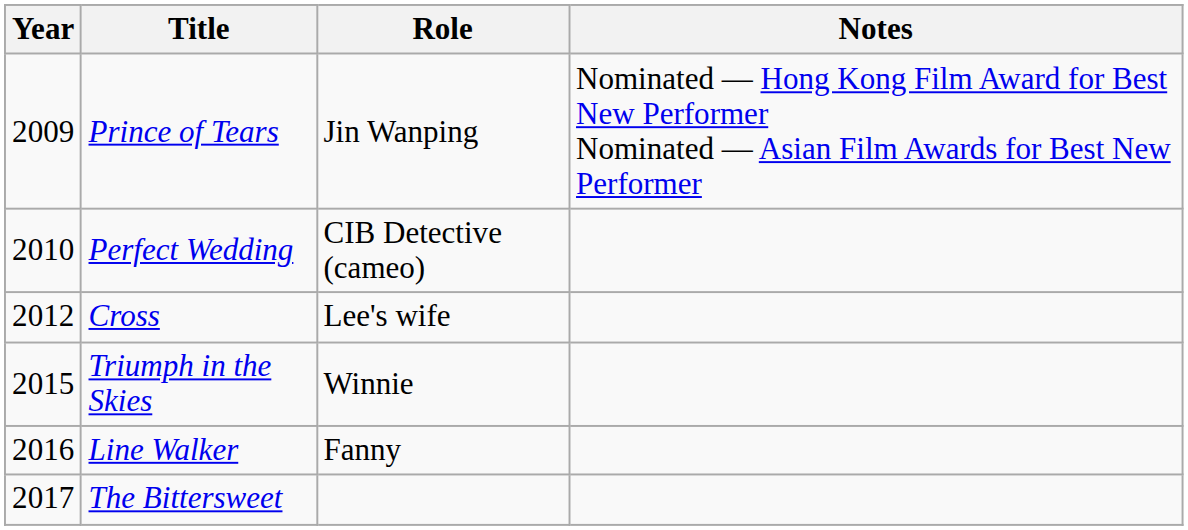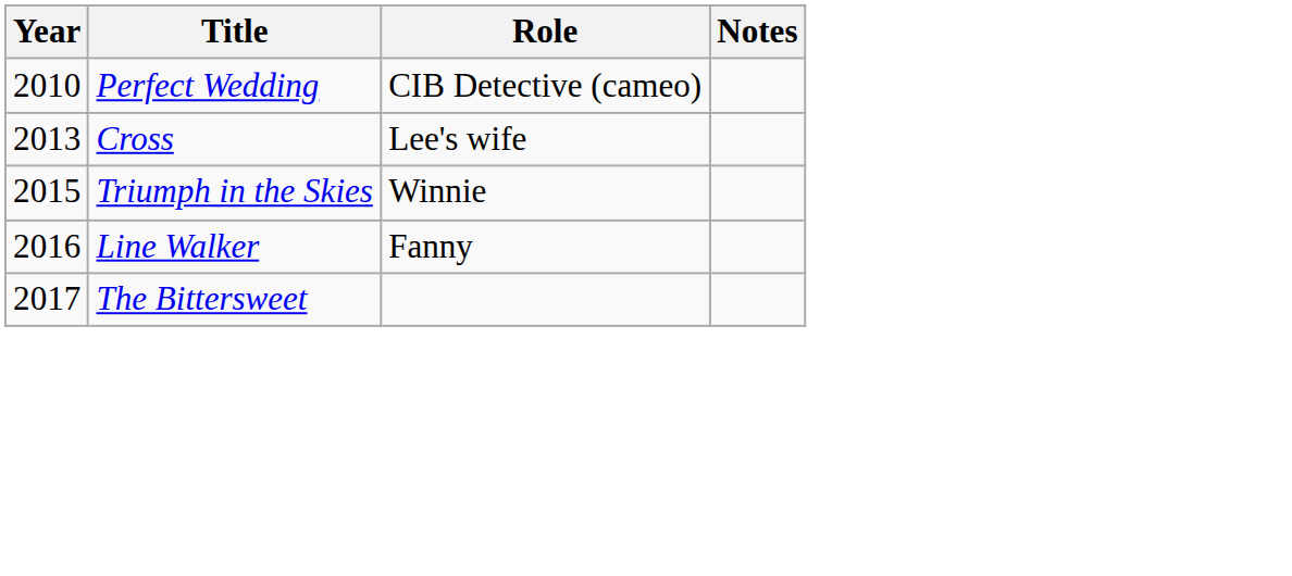- row: 2009 | Prince of Tears | Jin Wanping | Nominated — Hong Kong Film Award for Best New Performer Nominated — Asian Film Awards for Best New Performer
Cross | Year: 2012 -> 2013
